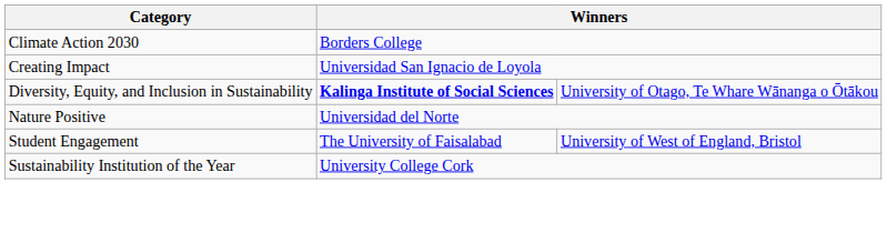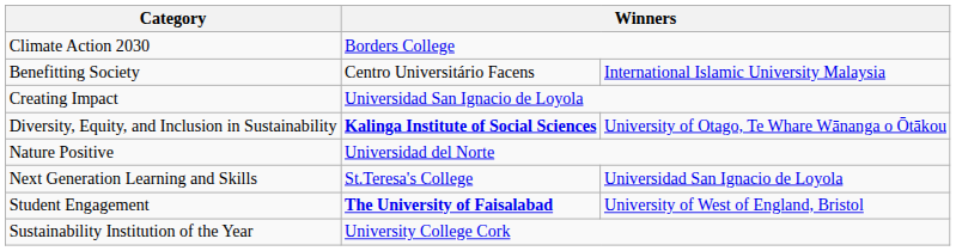+ row: Benefitting Society | Centro Universitário Facens | International Islamic University Malaysia
+ row: Next Generation Learning and Skills | St.Teresa's College | Universidad San Ignacio de Loyola
Student Engagement | column 2: normal -> bold
